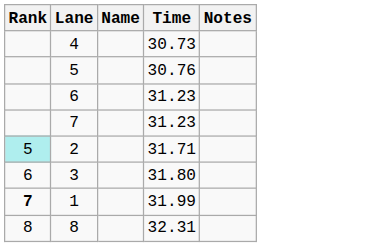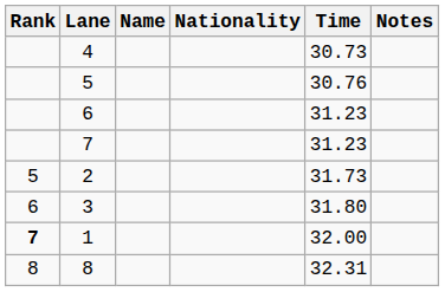+ column: Nationality
2 | Rank: paleturquoise background -> no background
2 | Time: 31.71 -> 31.73
1 | Time: 31.99 -> 32.00
